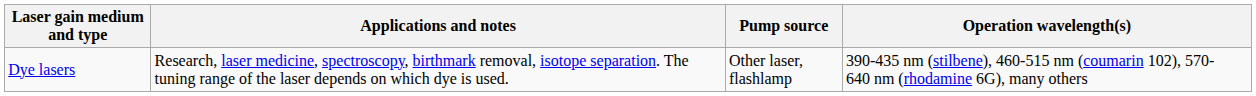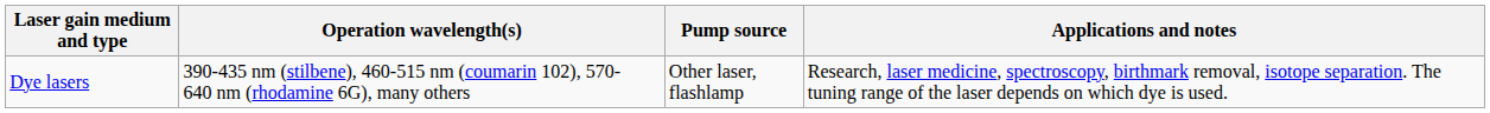columns swapped: Operation wavelength(s) <-> Applications and notes
